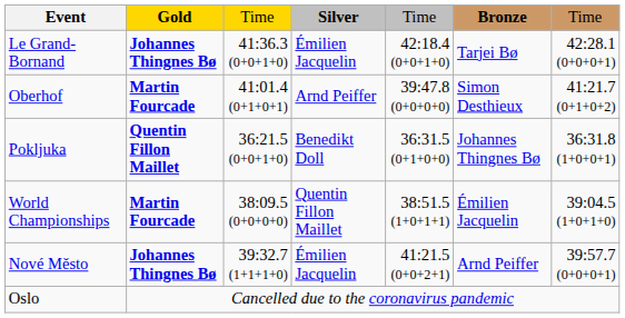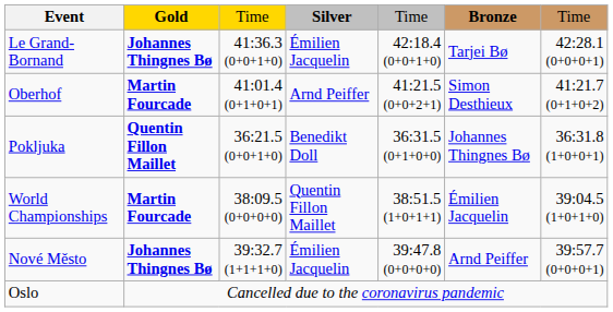Oberhof | column 5: 39:47.8 (0+0+0+0) -> 41:21.5 (0+0+2+1)
Nové Město | column 5: 41:21.5 (0+0+2+1) -> 39:47.8 (0+0+0+0)
